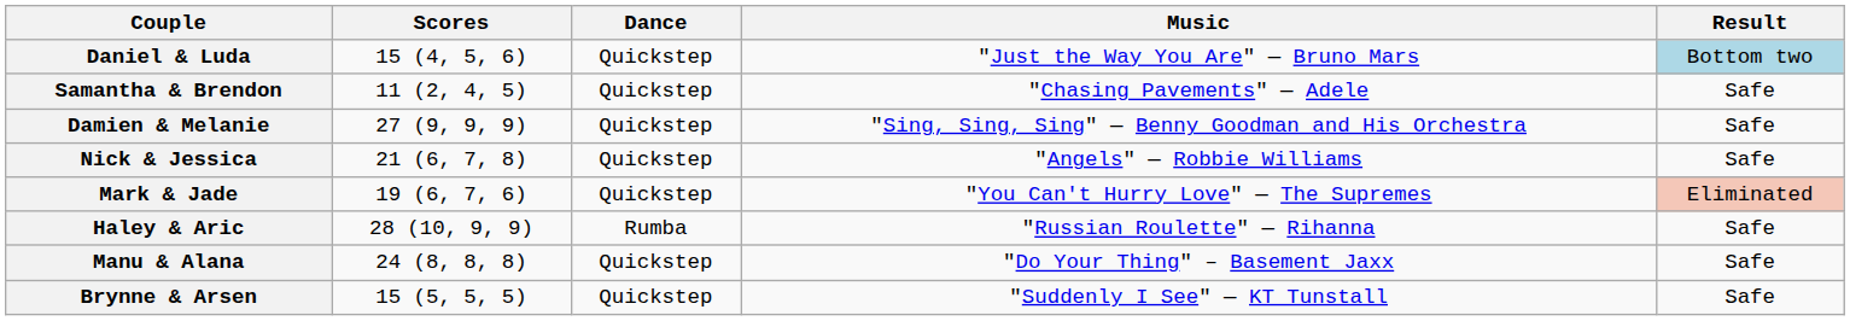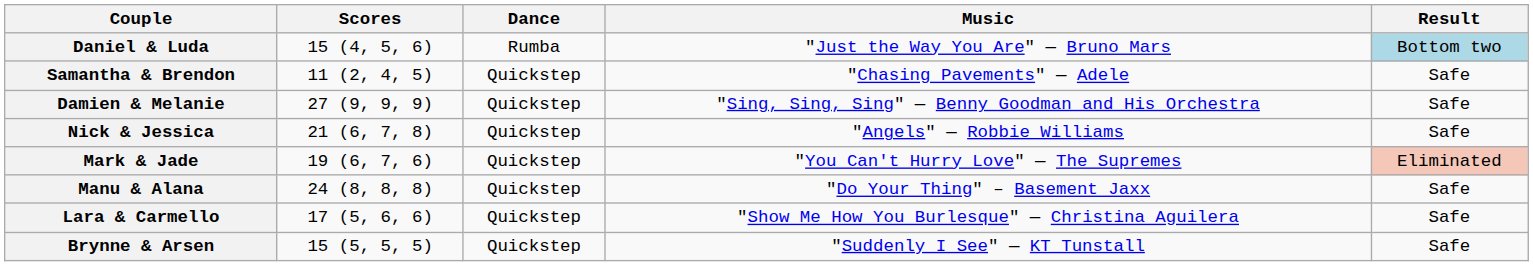Daniel & Luda | Dance: Quickstep -> Rumba
- row: Haley & Aric | 28 (10, 9, 9) | Rumba | "Russian Roulette" — Rihanna | Safe
+ row: Lara & Carmello | 17 (5, 6, 6) | Quickstep | "Show Me How You Burlesque" — Christina Aguilera | Safe
